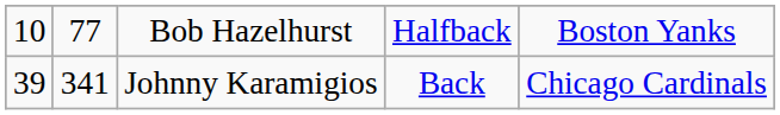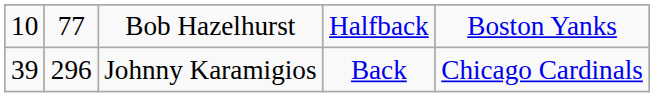Johnny Karamigios | column 2: 341 -> 296
